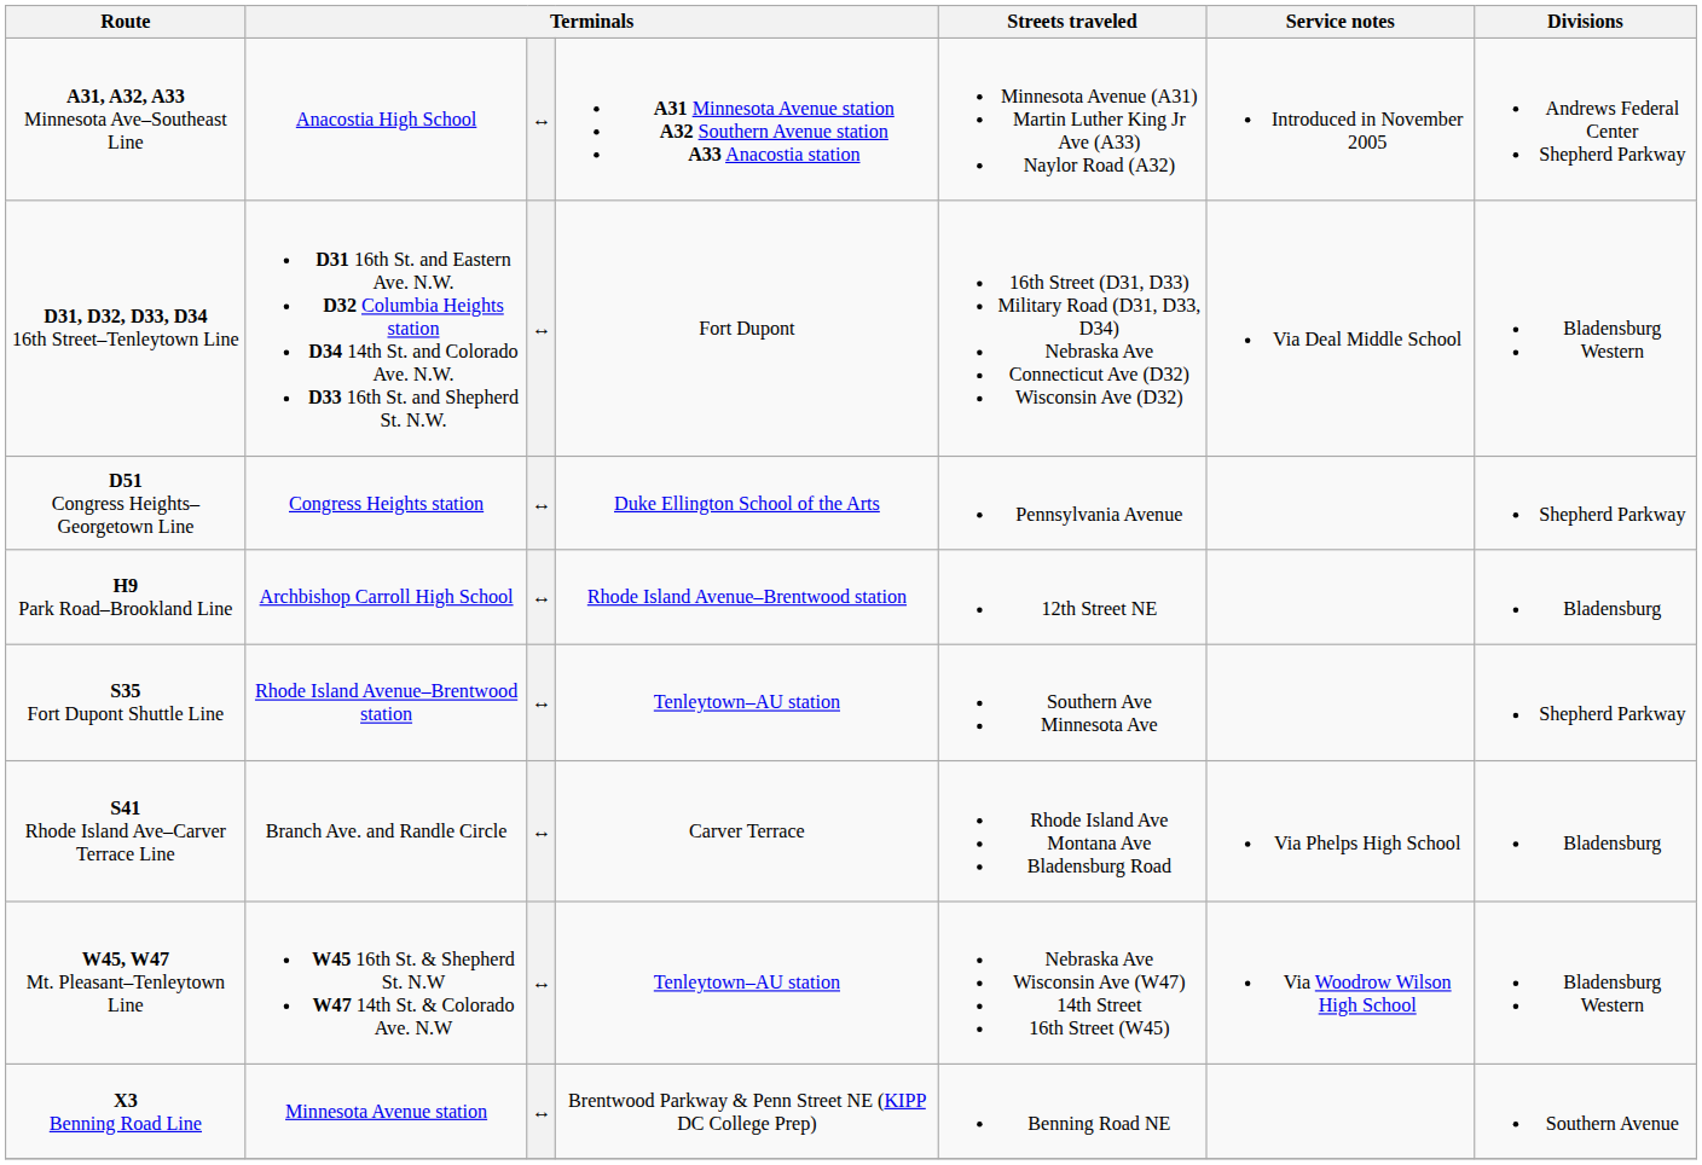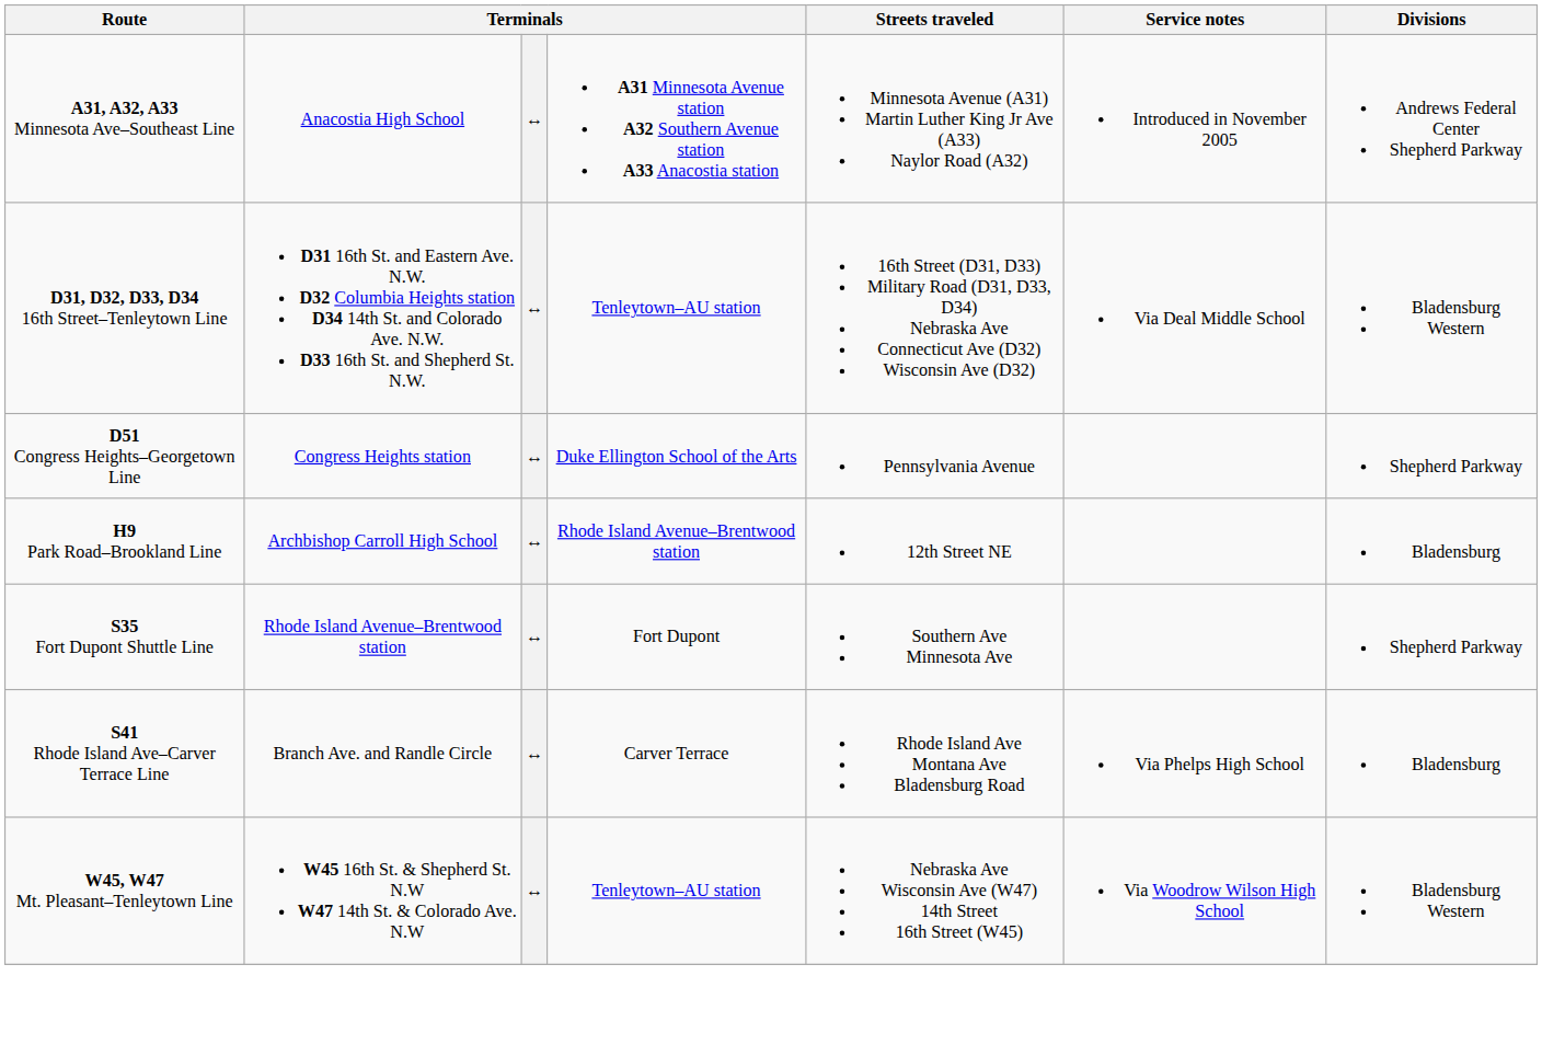D31, D32, D33, D34 16th Street–Tenleytown Line | column 4: Fort Dupont -> Tenleytown–AU station
S35 Fort Dupont Shuttle Line | column 4: Tenleytown–AU station -> Fort Dupont
- row: X3 Benning Road Line | Minnesota Avenue station | ↔ | Brentwood Parkway & Penn Street NE (KIPP DC College Prep) | Benning Road NE | Southern Avenue
